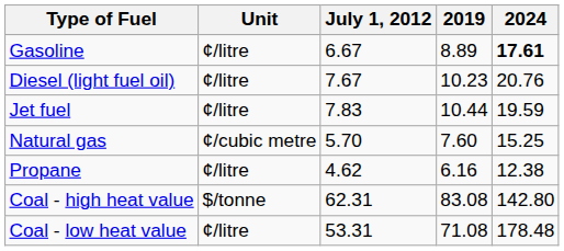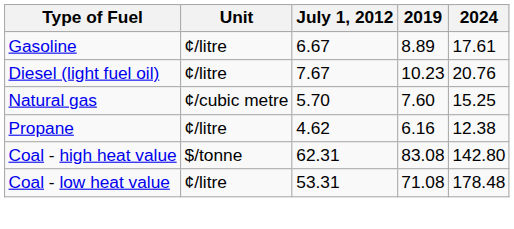Gasoline | 2024: bold -> normal
- row: Jet fuel | ¢/litre | 7.83 | 10.44 | 19.59
